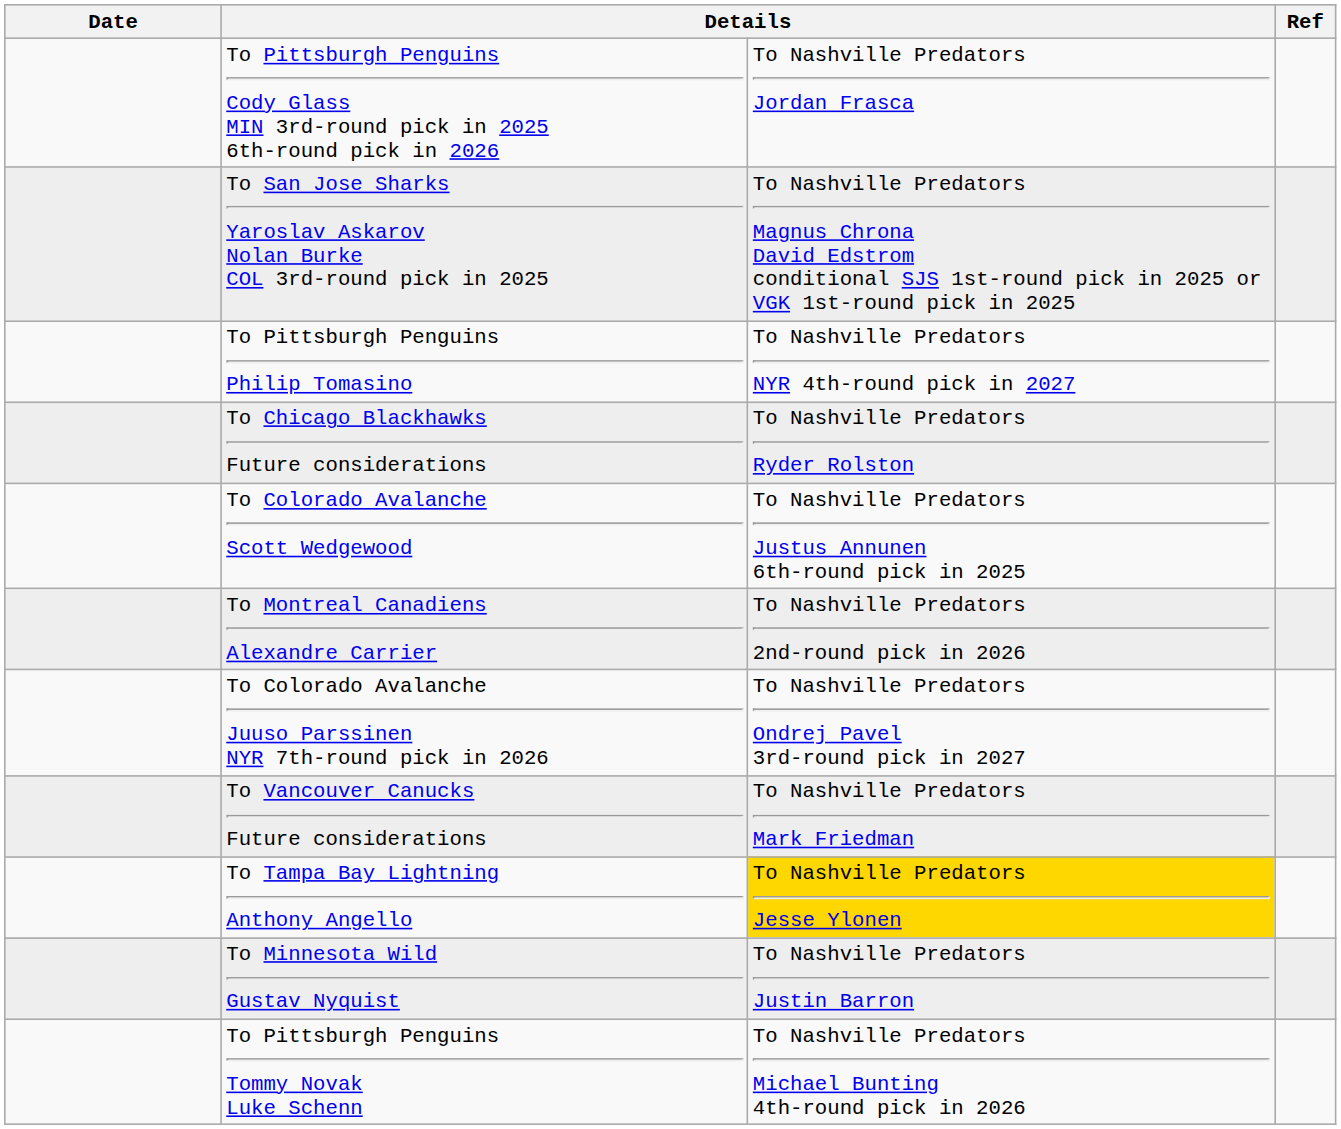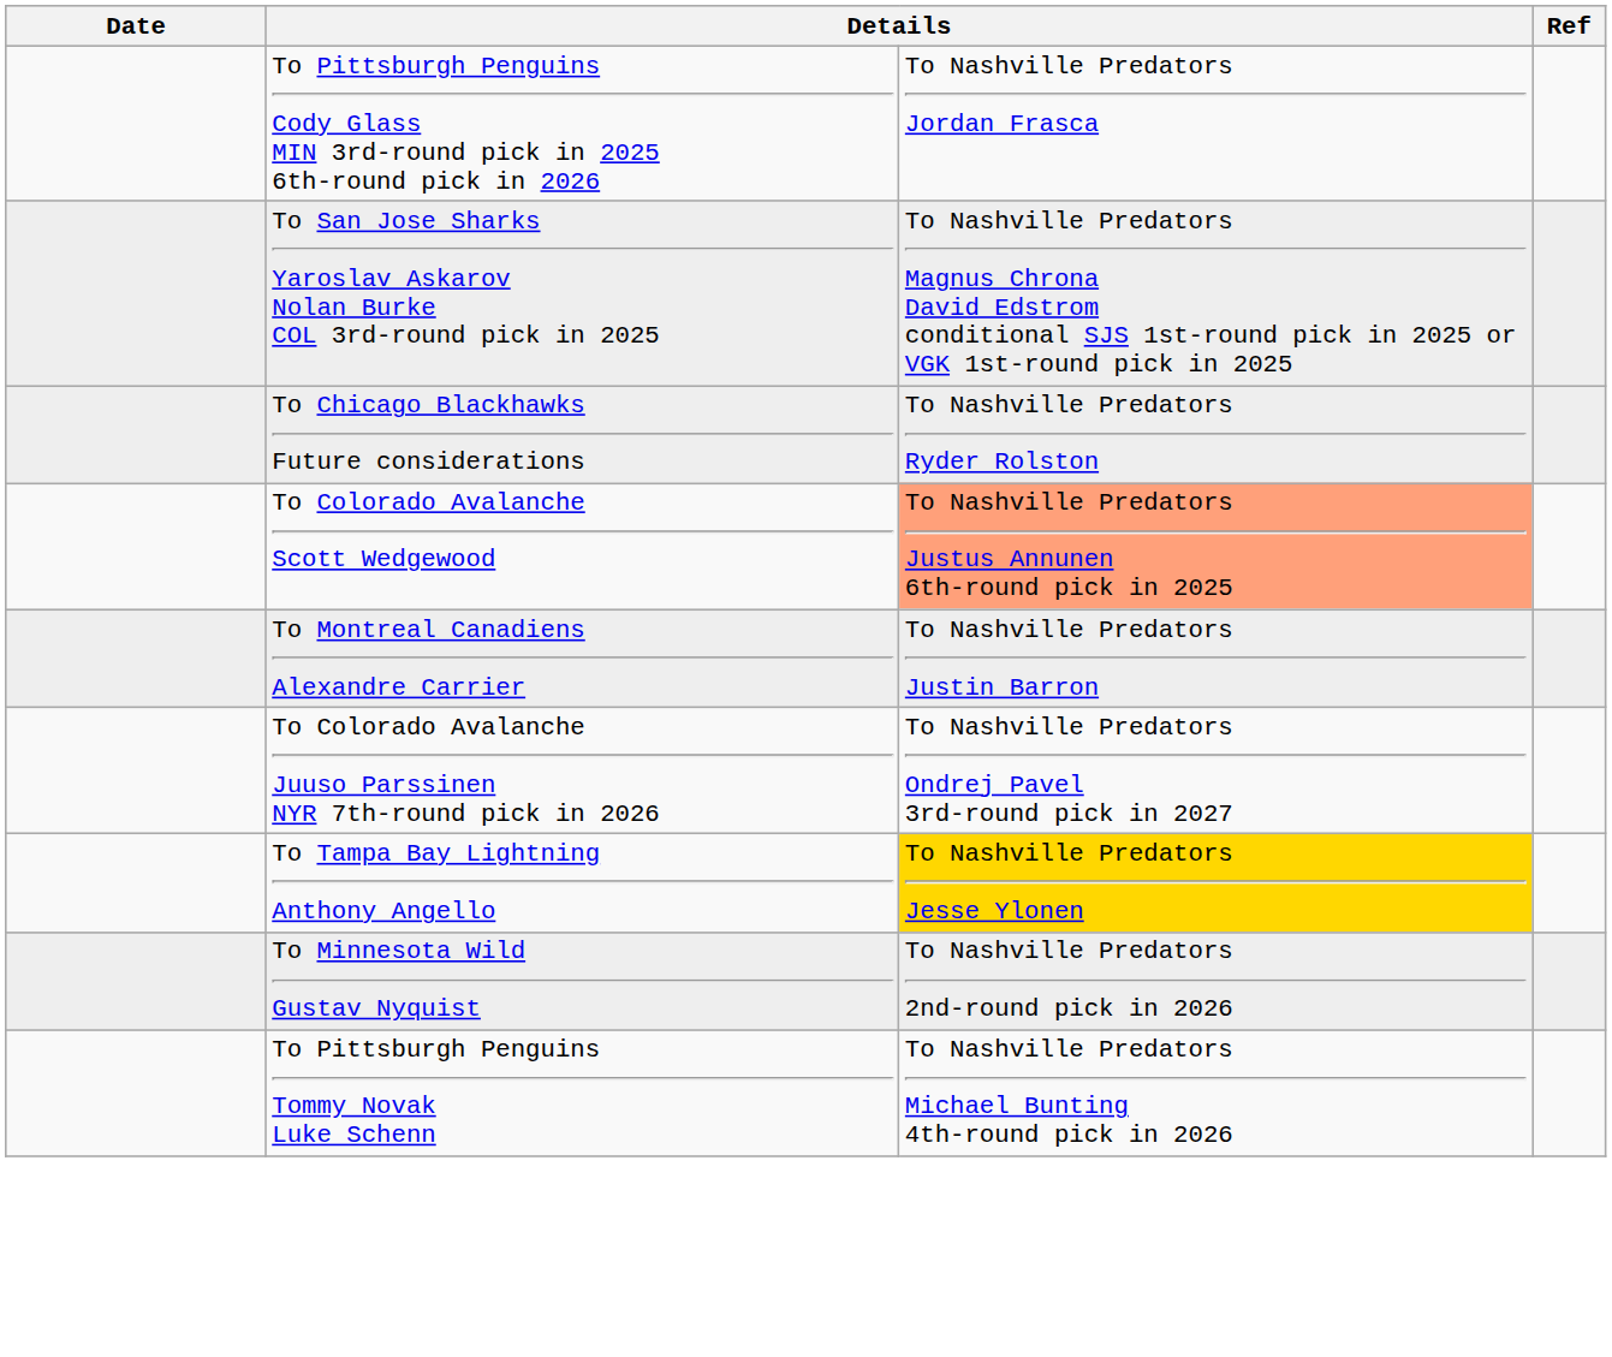- row: To Pittsburgh Penguins Philip Tomasino | To Nashville Predators NYR 4th-round pick in 2027
To Colorado Avalanche Scott Wedgewood | column 3: no background -> lightsalmon background
To Montreal Canadiens Alexandre Carrier | column 3: To Nashville Predators 2nd-round pick in 2026 -> To Nashville Predators Justin Barron
- row: To Vancouver Canucks Future considerations | To Nashville Predators Mark Friedman
To Minnesota Wild Gustav Nyquist | column 3: To Nashville Predators Justin Barron -> To Nashville Predators 2nd-round pick in 2026
